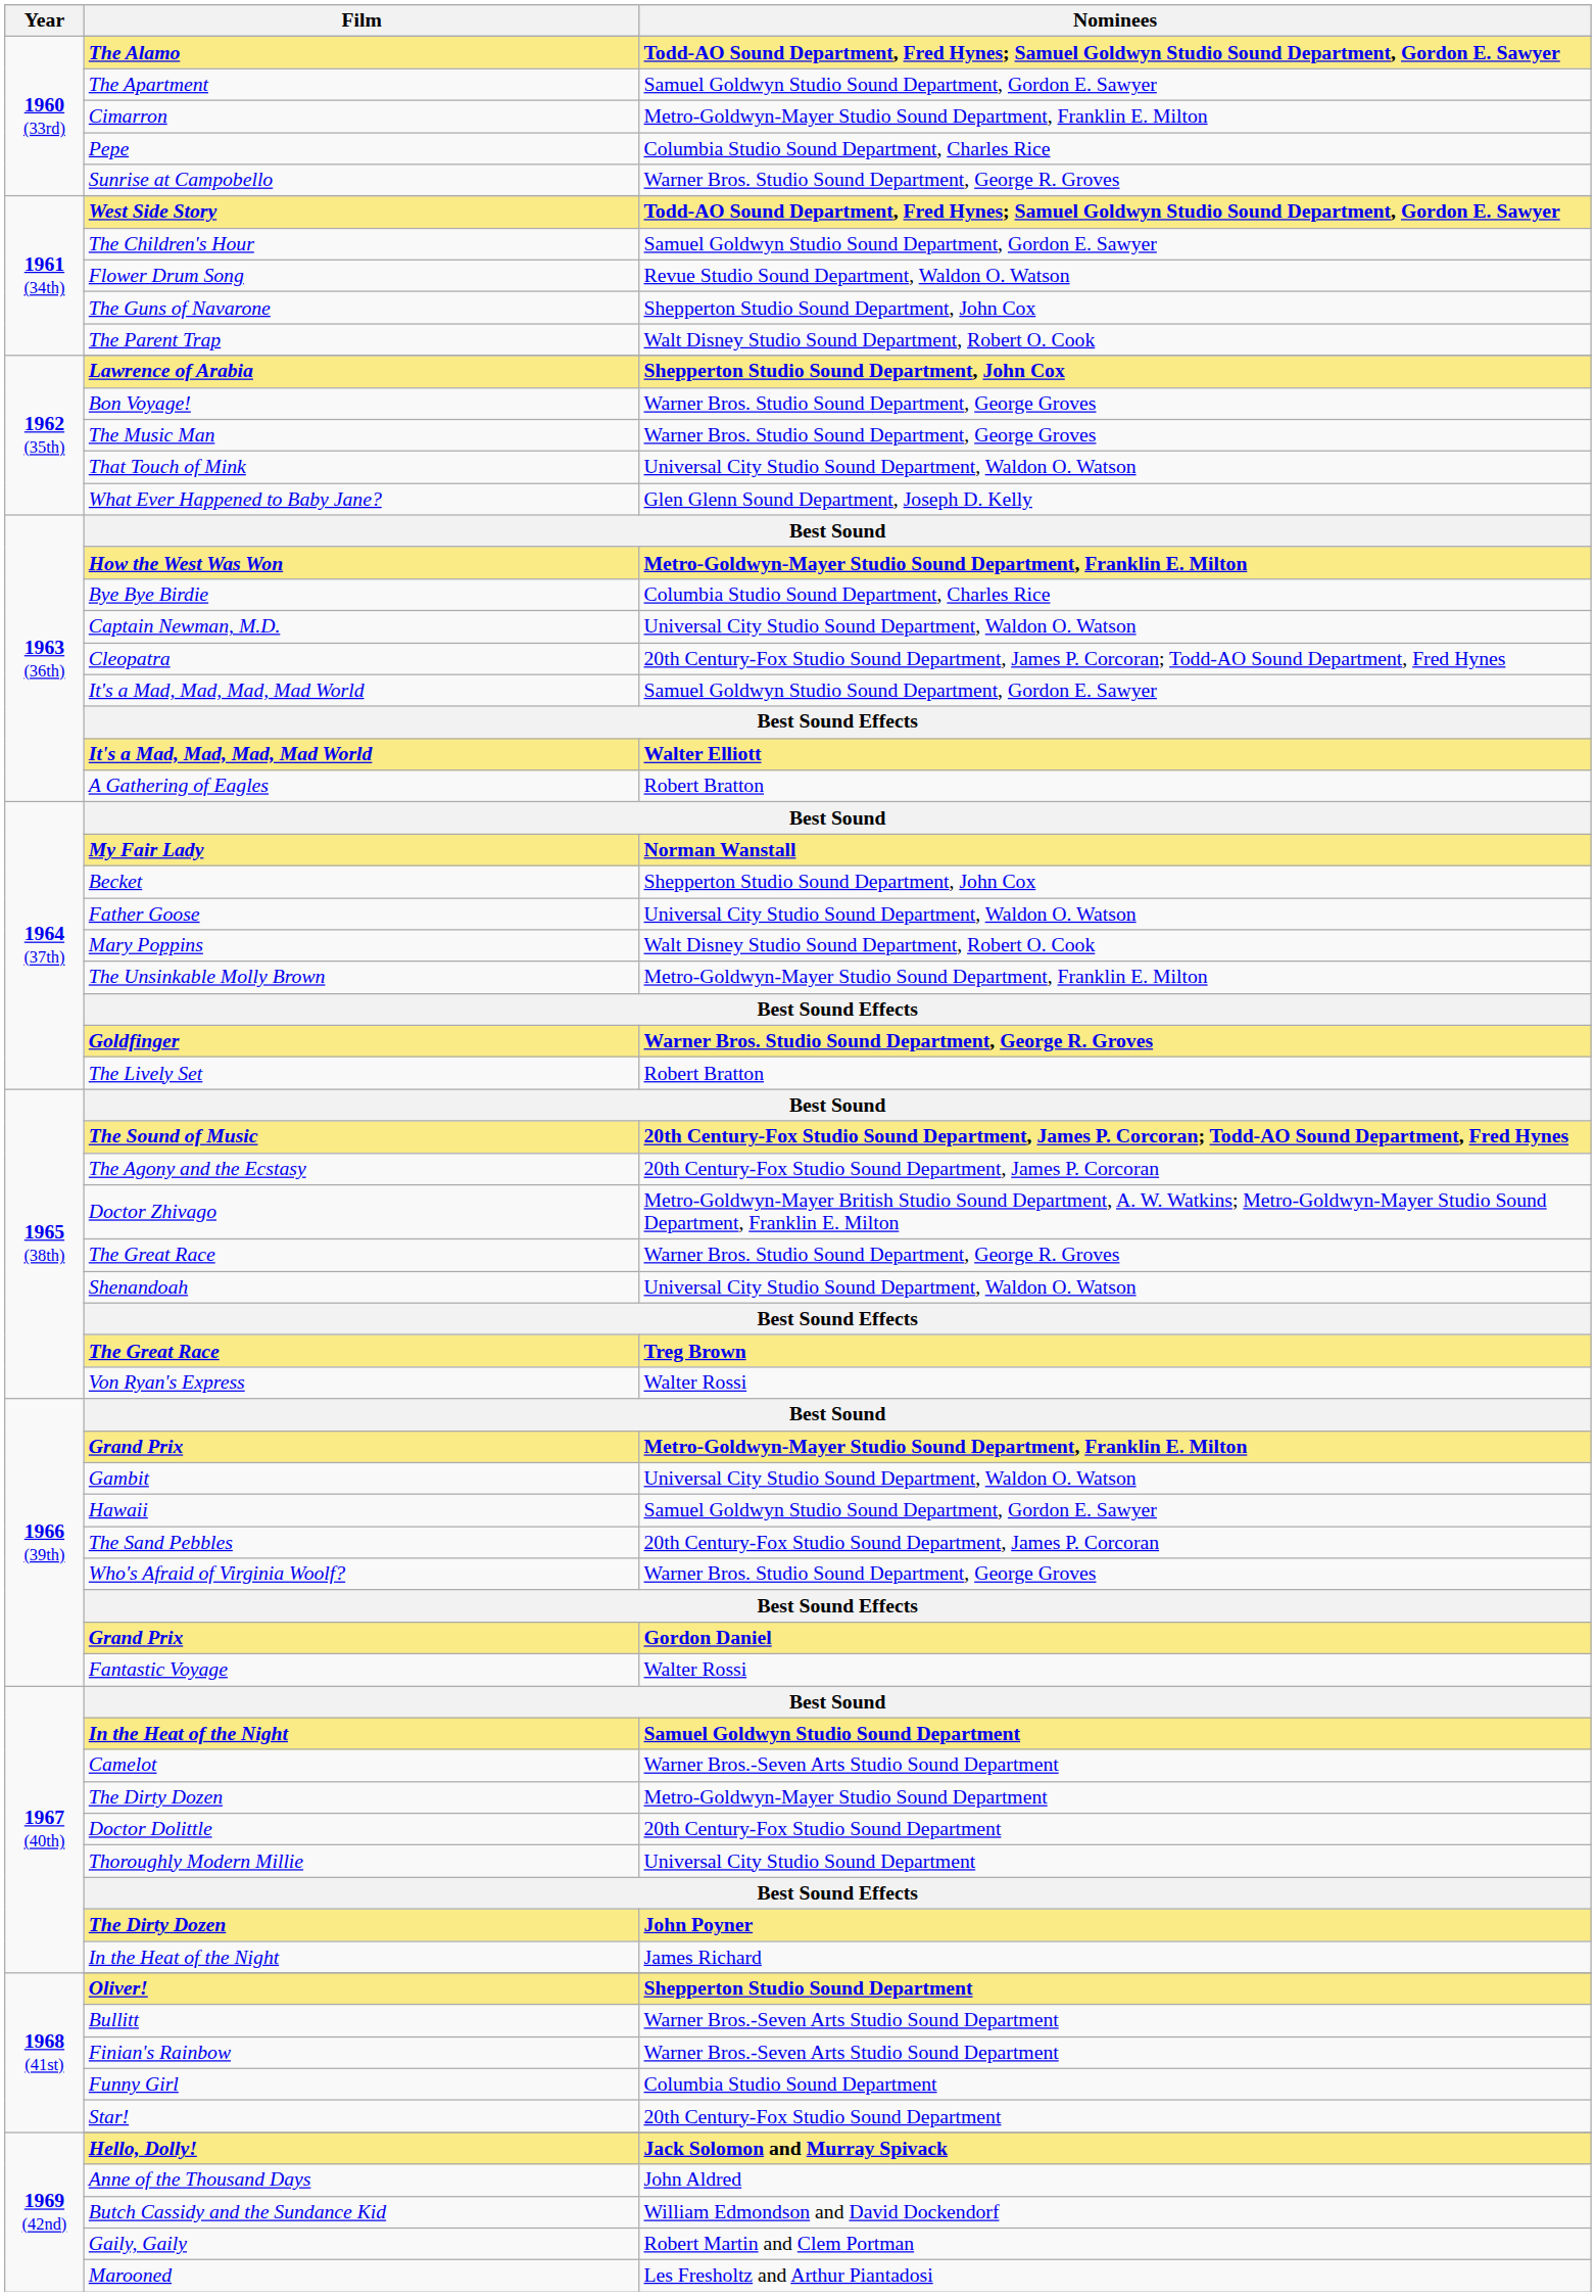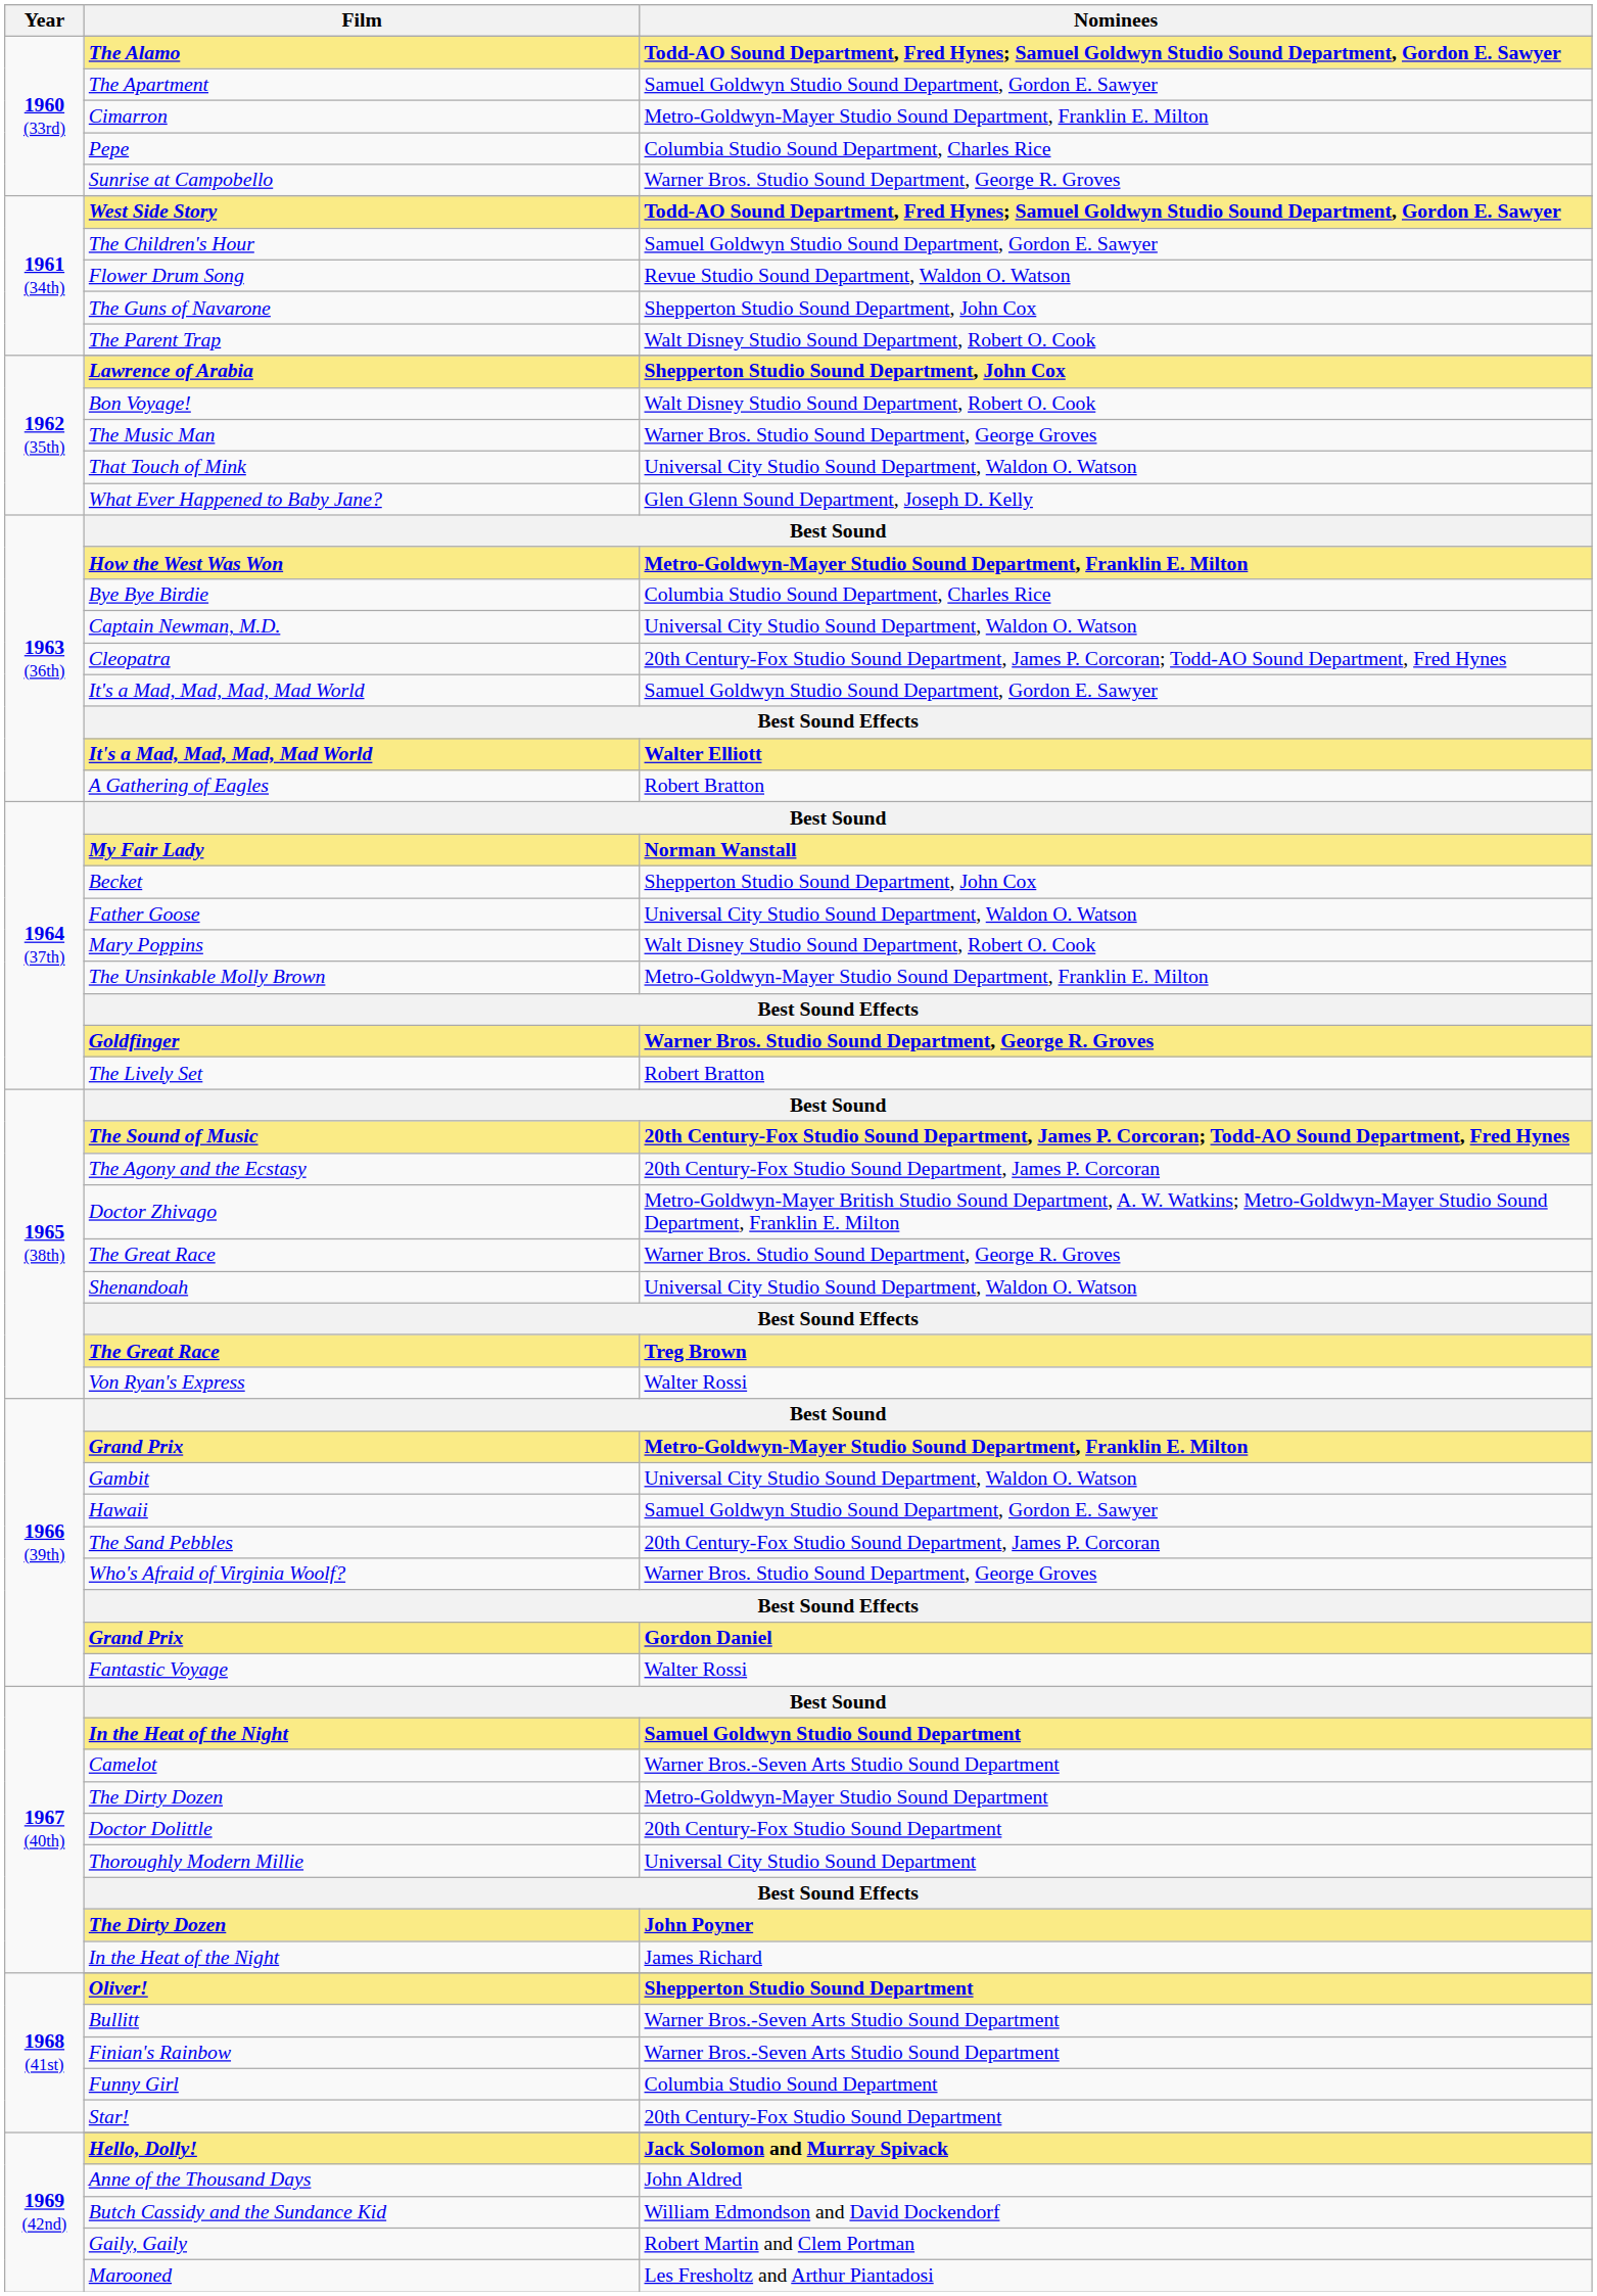Bon Voyage! | Nominees: Warner Bros. Studio Sound Department, George Groves -> Walt Disney Studio Sound Department, Robert O. Cook
